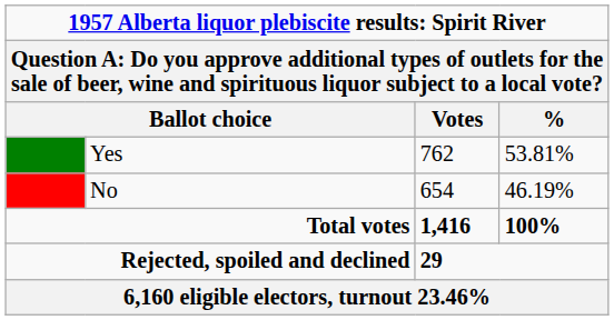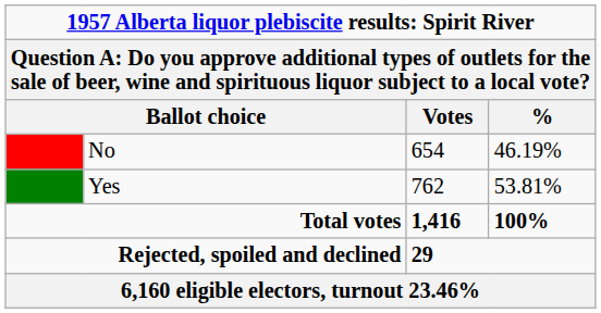rows swapped: Yes <-> No
